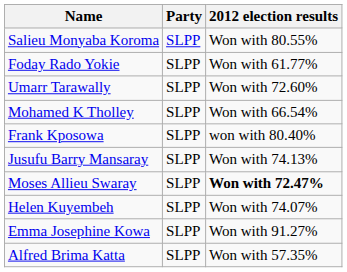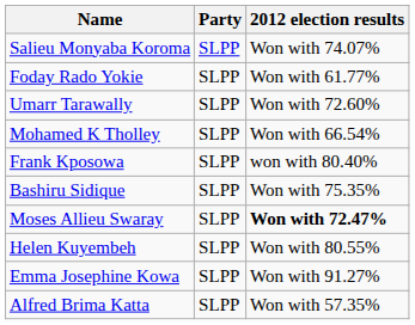Salieu Monyaba Koroma | 2012 election results: Won with 80.55% -> Won with 74.07%
+ row: Bashiru Sidique | SLPP | Won with 75.35%
- row: Jusufu Barry Mansaray | SLPP | Won with 74.13%
Helen Kuyembeh | 2012 election results: Won with 74.07% -> Won with 80.55%
